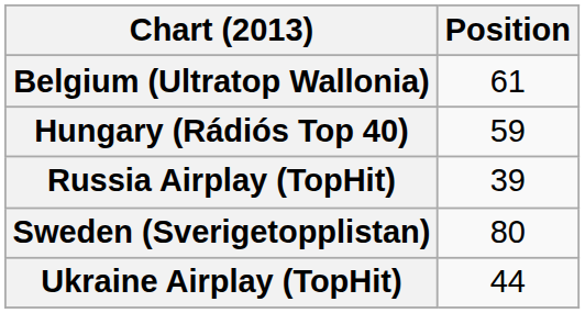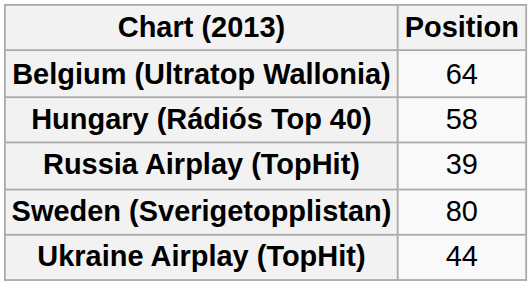Belgium (Ultratop Wallonia) | Position: 61 -> 64
Hungary (Rádiós Top 40) | Position: 59 -> 58
